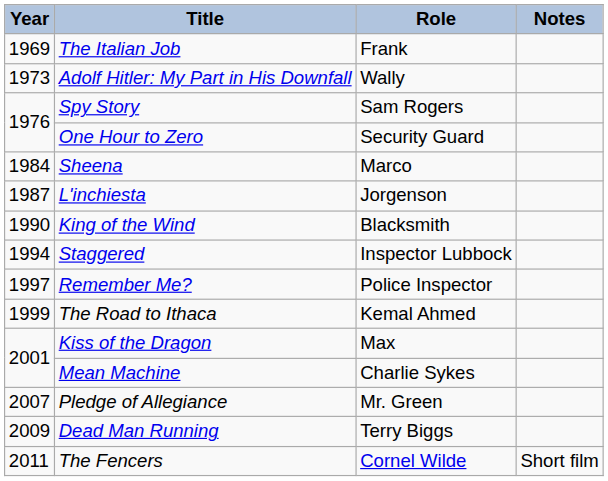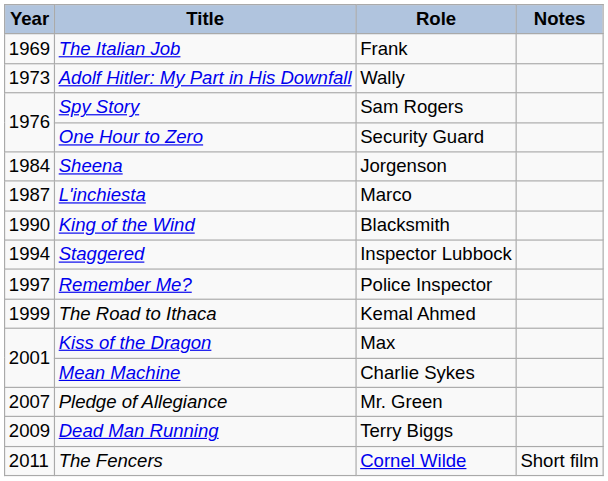Sheena | Role: Marco -> Jorgenson
L'inchiesta | Role: Jorgenson -> Marco
